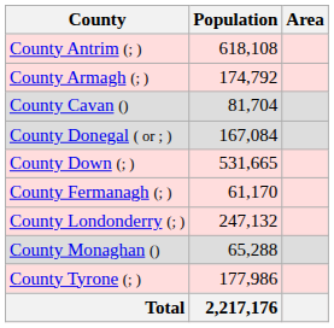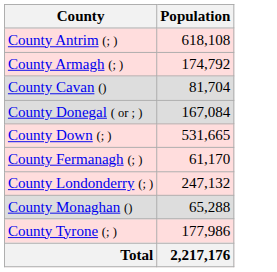- column: Area
